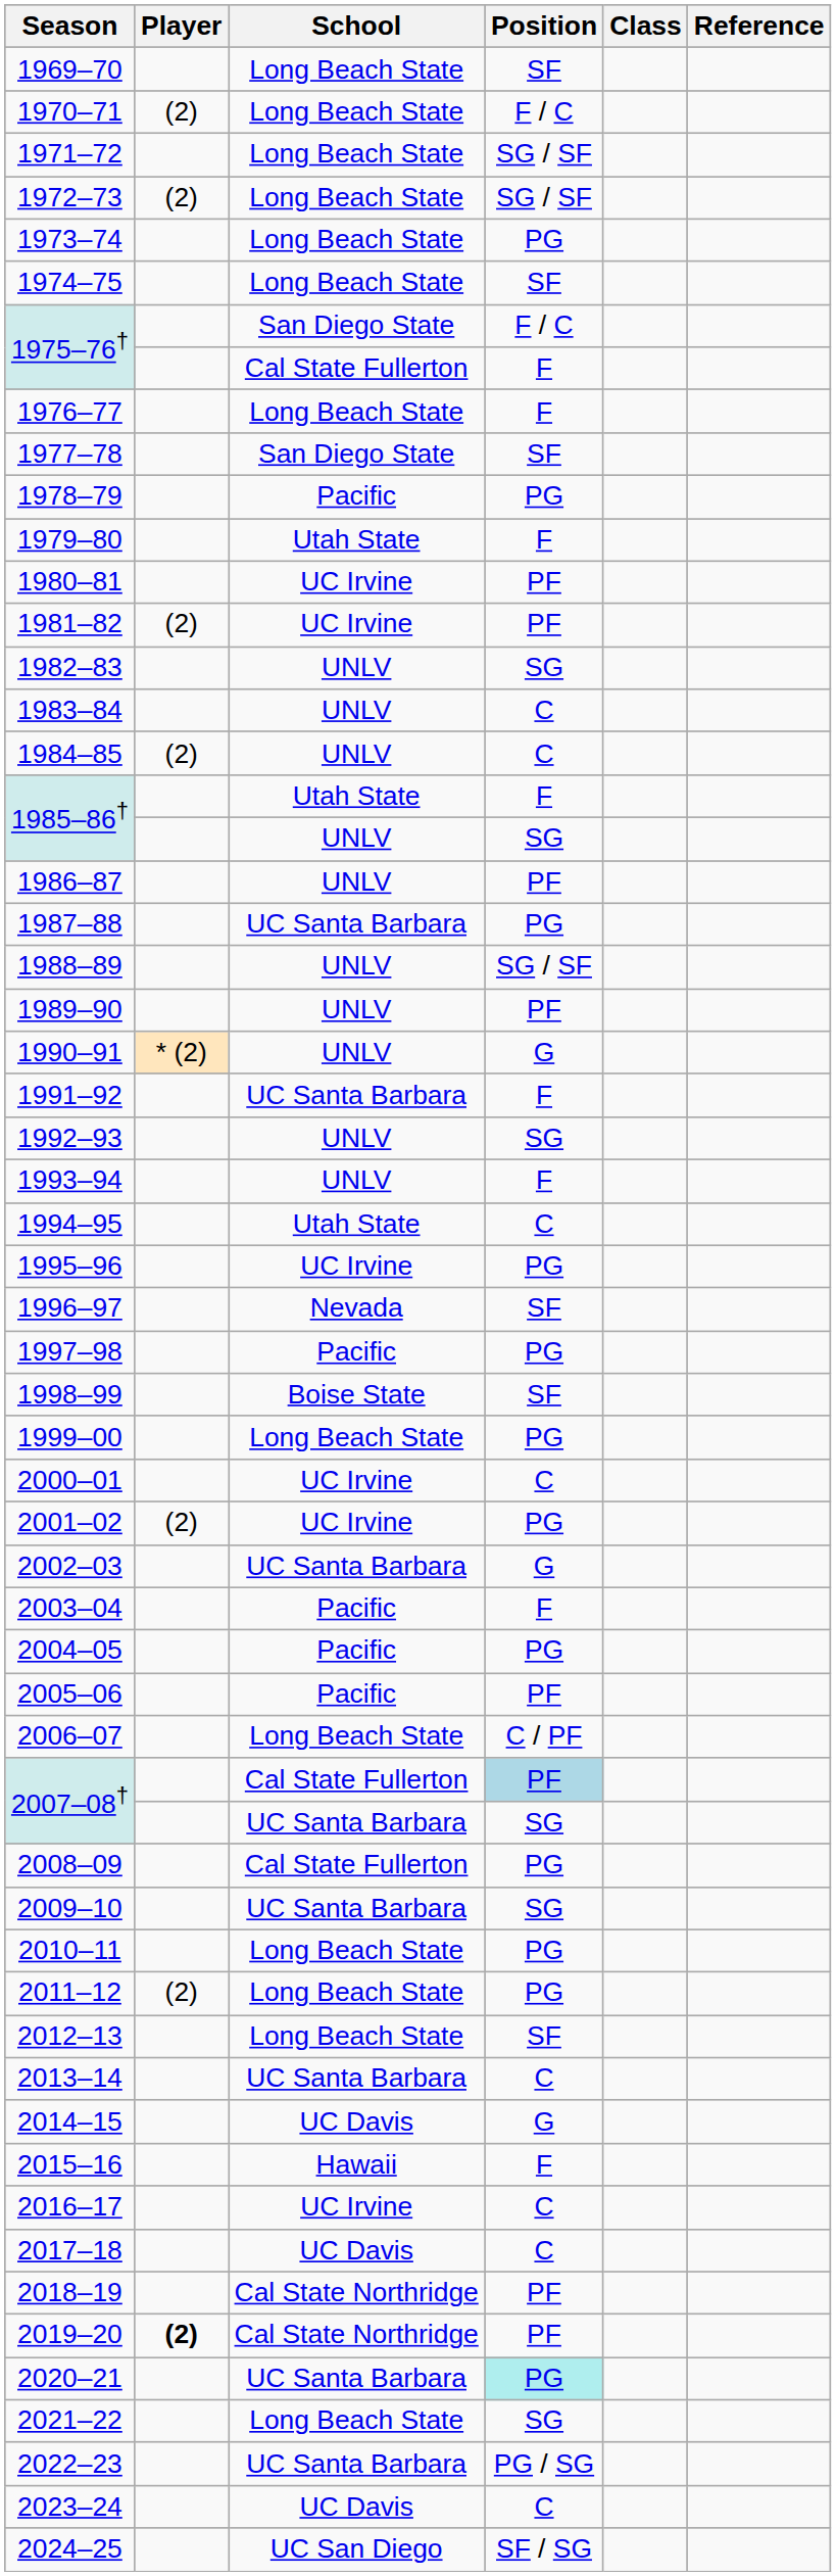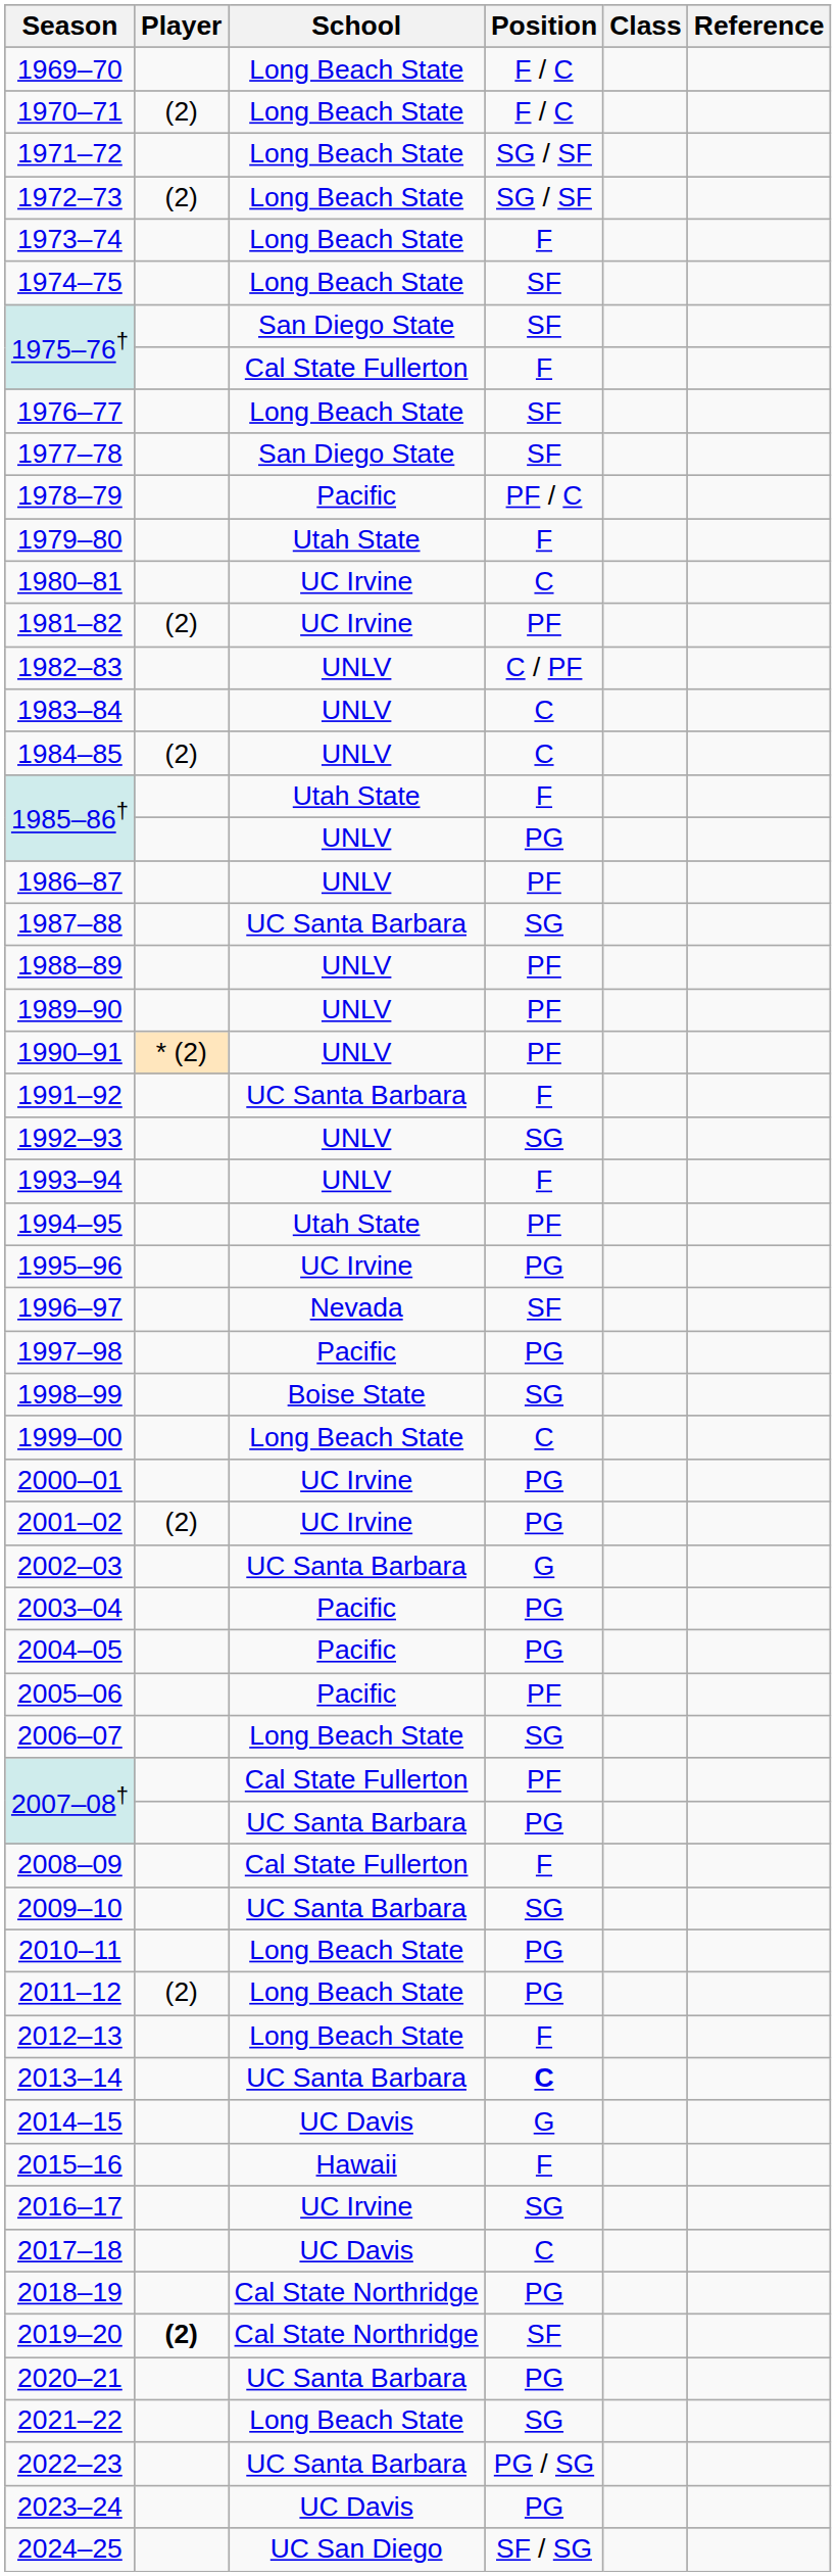1969–70 | Position: SF -> F / C
1973–74 | Position: PG -> F
1975–76† / San Diego State | Position: F / C -> SF
1976–77 | Position: F -> SF
1978–79 | Position: PG -> PF / C
1980–81 | Position: PF -> C
1982–83 | Position: SG -> C / PF
1985–86† / UNLV | Position: SG -> PG
1987–88 | Position: PG -> SG
1988–89 | Position: SG / SF -> PF
1990–91 | Position: G -> PF
1994–95 | Position: C -> PF
1998–99 | Position: SF -> SG
1999–00 | Position: PG -> C
2000–01 | Position: C -> PG
2003–04 | Position: F -> PG
2006–07 | Position: C / PF -> SG
2007–08† / Cal State Fullerton | Position: lightblue background -> no background
2007–08† / UC Santa Barbara | Position: SG -> PG
2008–09 | Position: PG -> F
2012–13 | Position: SF -> F
2013–14 | Position: normal -> bold
2016–17 | Position: C -> SG
2018–19 | Position: PF -> PG
2019–20 | Position: PF -> SF
2020–21 | Position: paleturquoise background -> no background
2023–24 | Position: C -> PG
